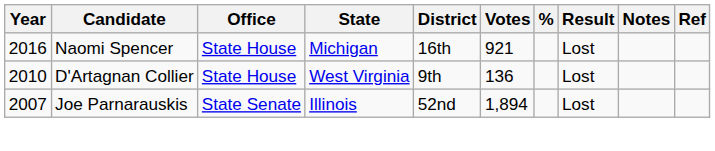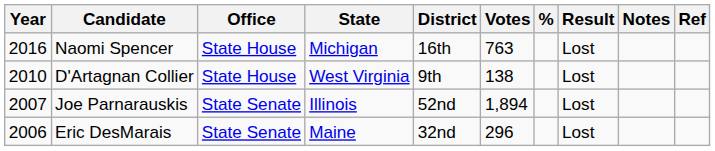Naomi Spencer | Votes: 921 -> 763
D'Artagnan Collier | Votes: 136 -> 138
+ row: 2006 | Eric DesMarais | State Senate | Maine | 32nd | 296 | Lost
